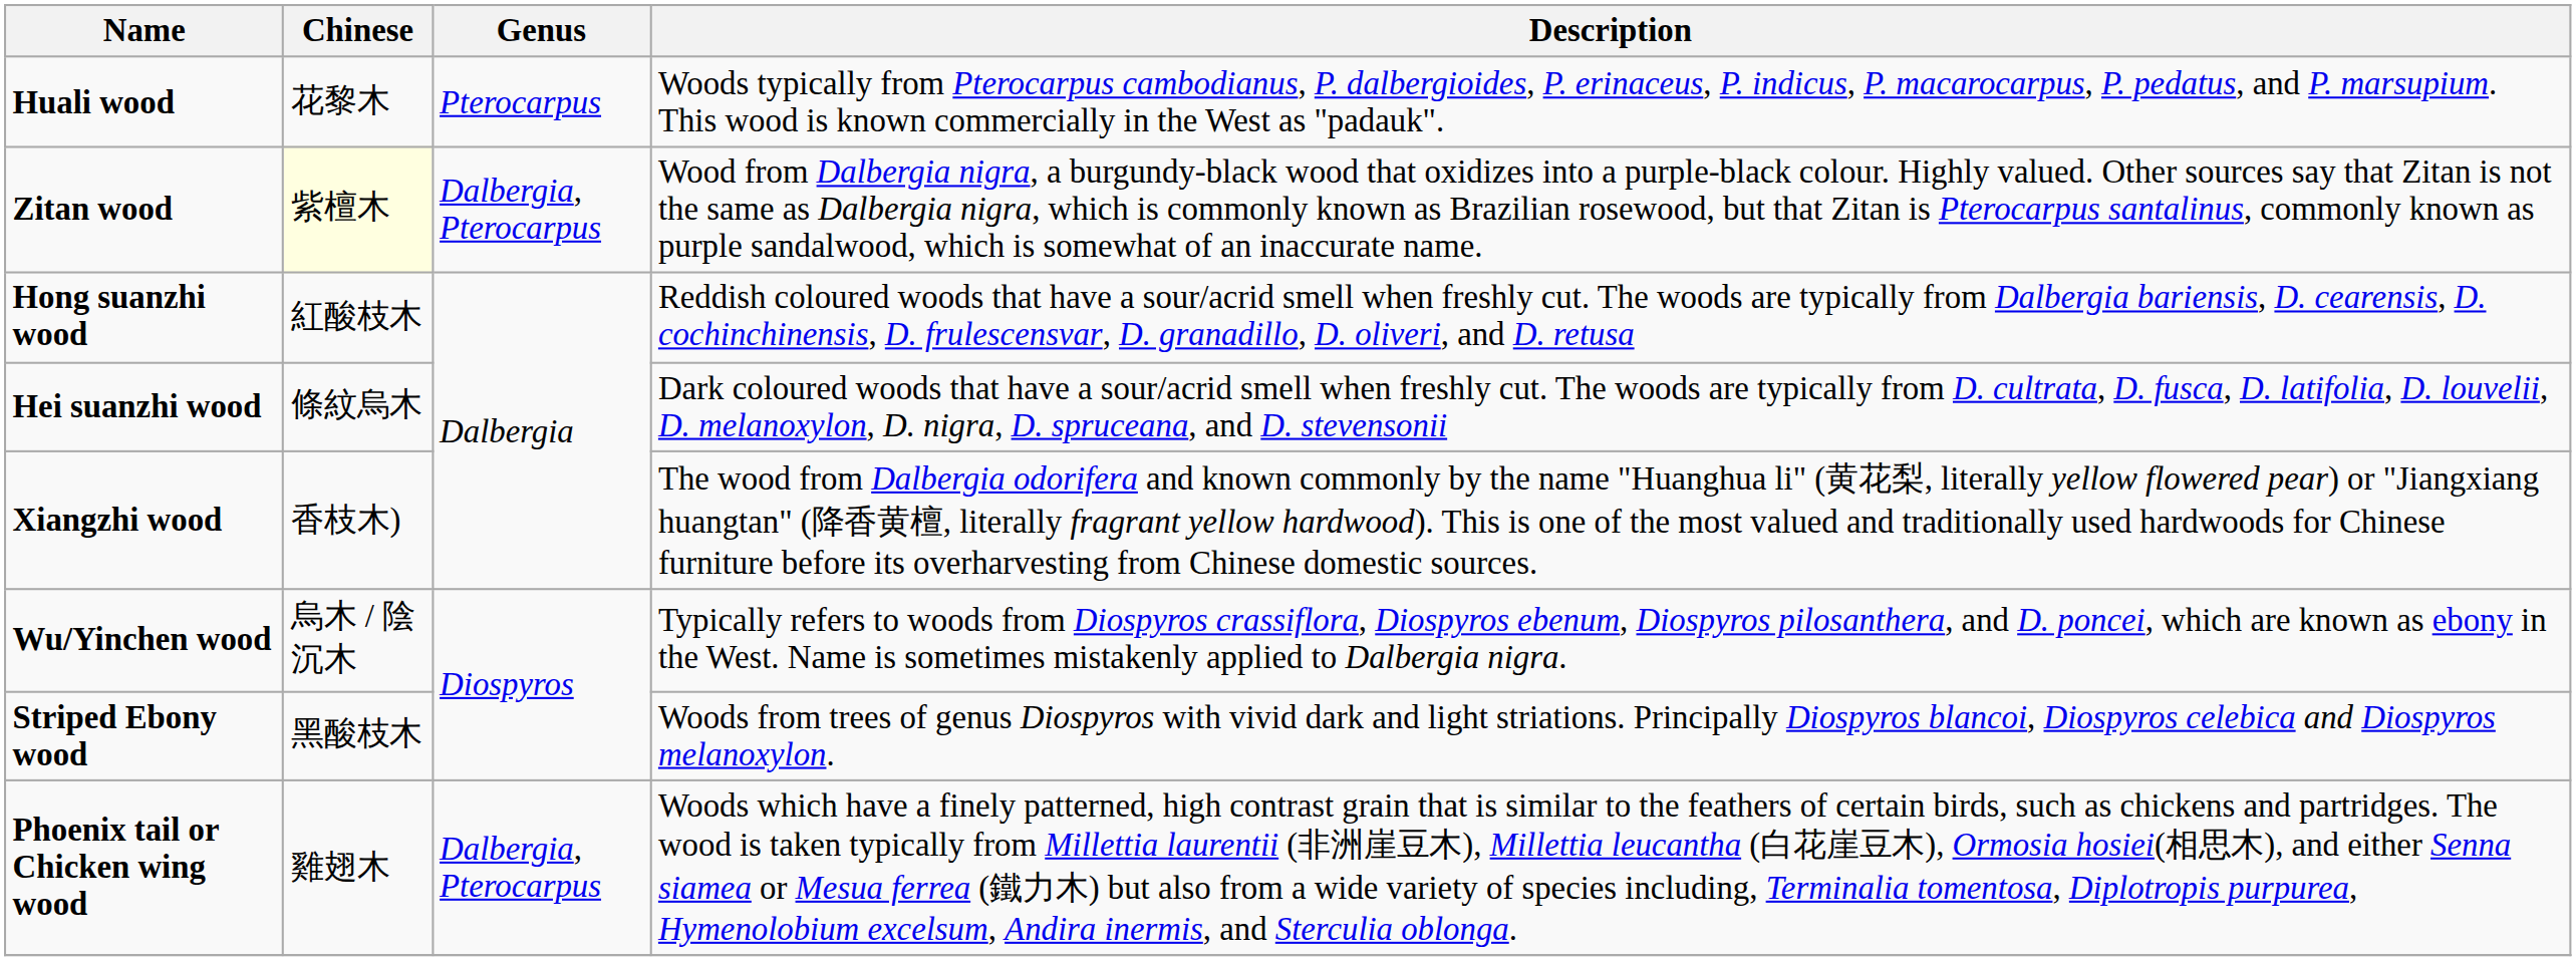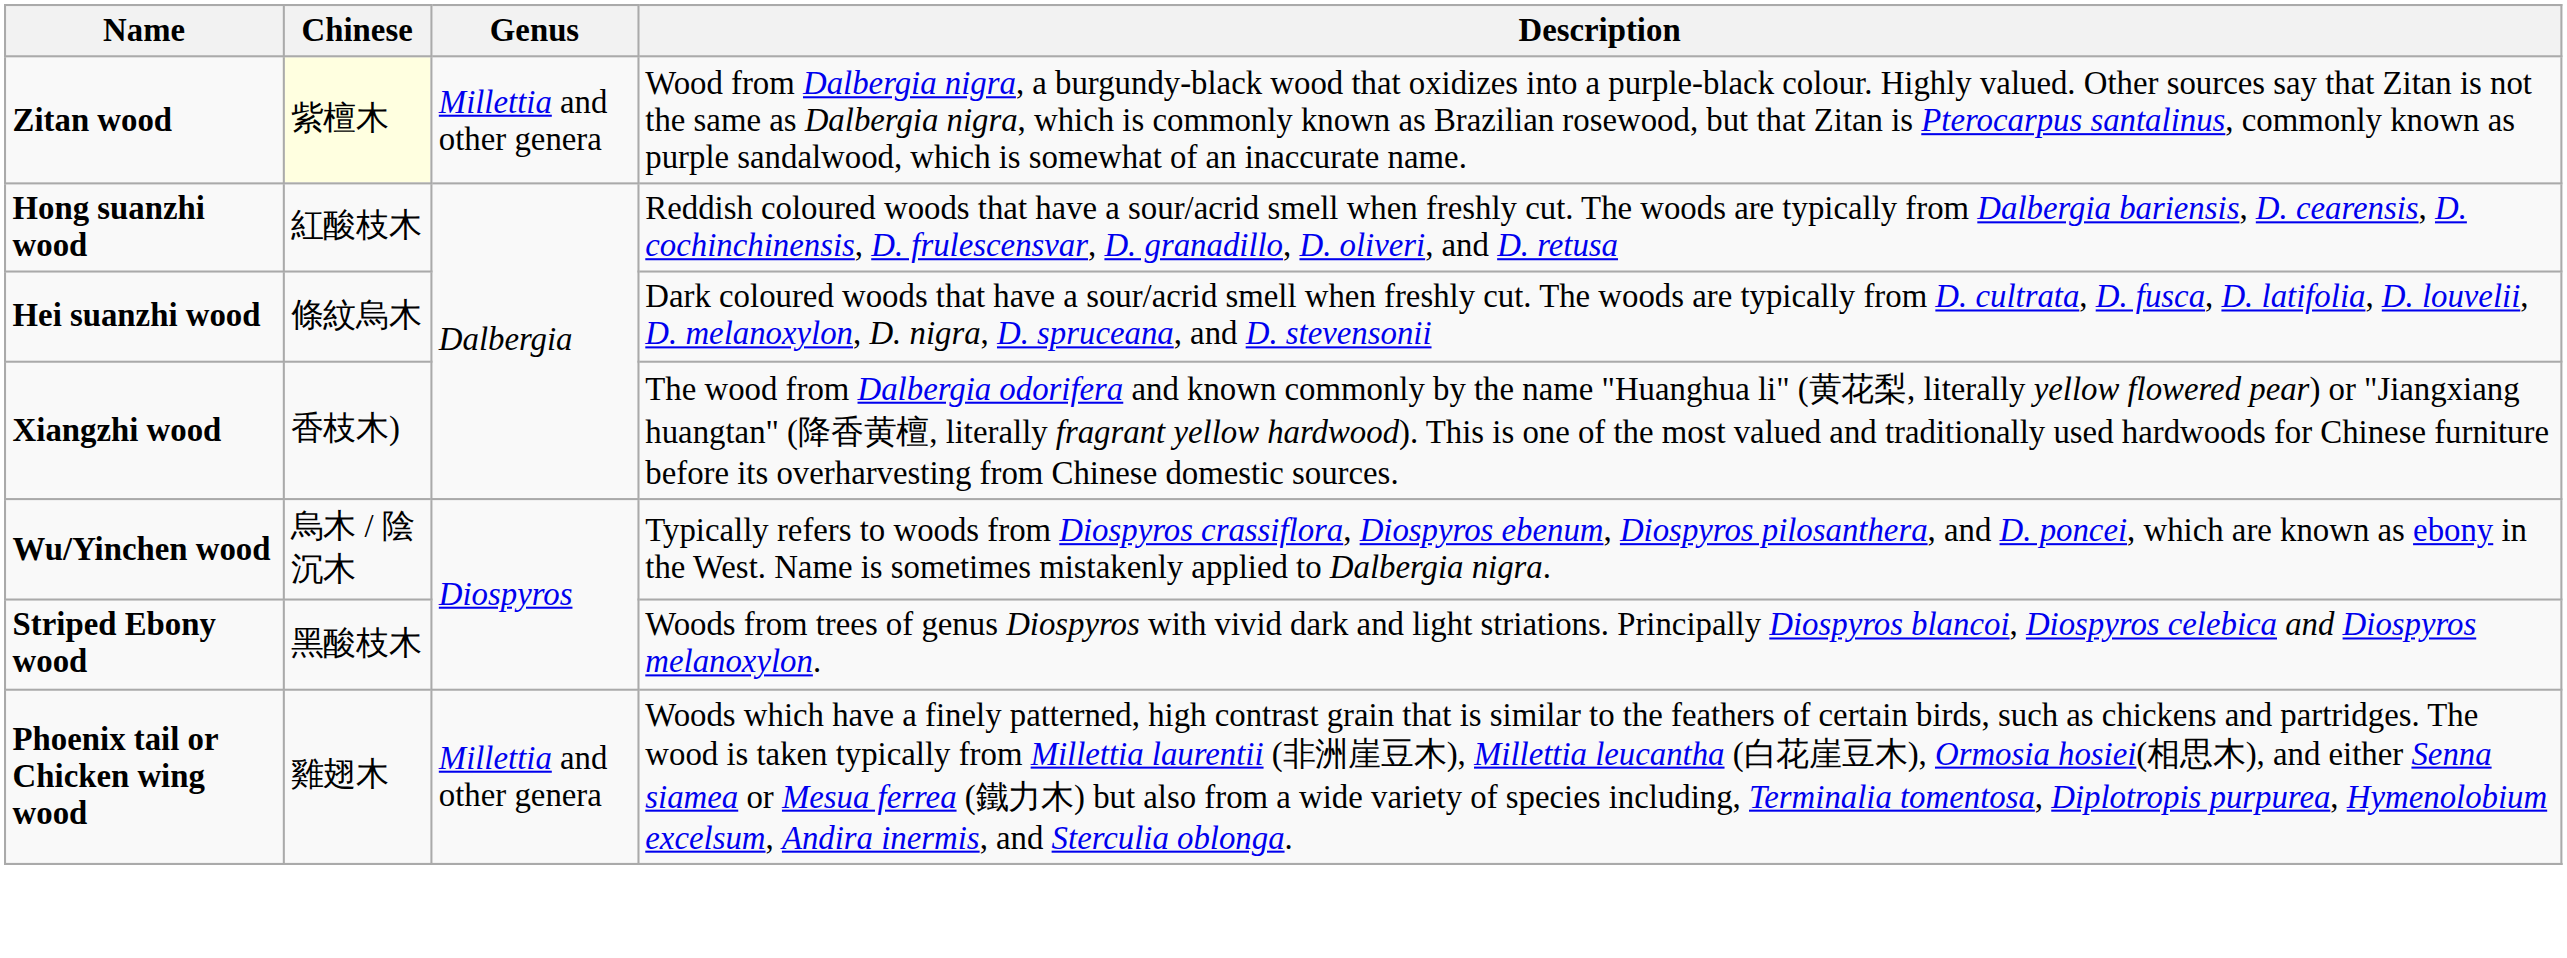- row: Huali wood | 花黎木 | Pterocarpus | Woods typically from Pterocarpus cambodianus, P. dalbergioides, P. erinaceus, P. indicus, P. macarocarpus, P. pedatus, and P. marsupium. This wood is known commercially in the West as "padauk".
Zitan wood | Genus: Dalbergia, Pterocarpus -> Millettia and other genera
Phoenix tail or Chicken wing wood | Genus: Dalbergia, Pterocarpus -> Millettia and other genera
